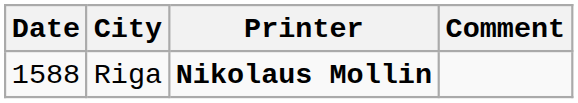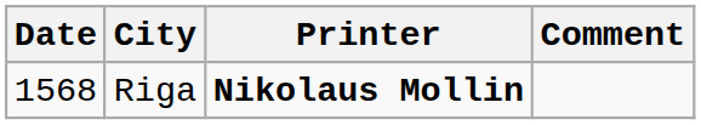Riga | Date: 1588 -> 1568
